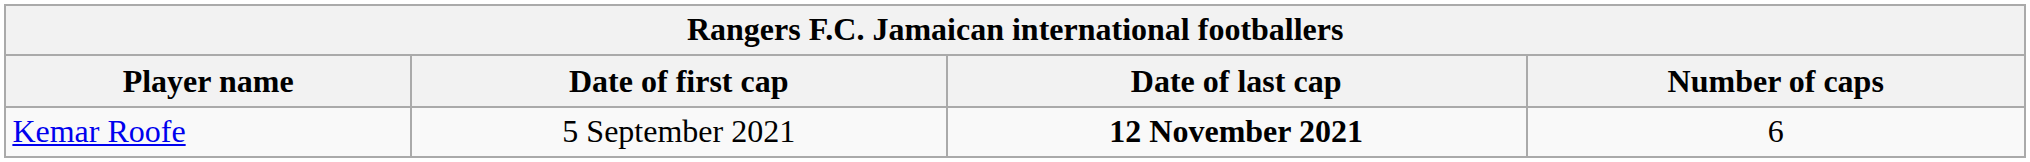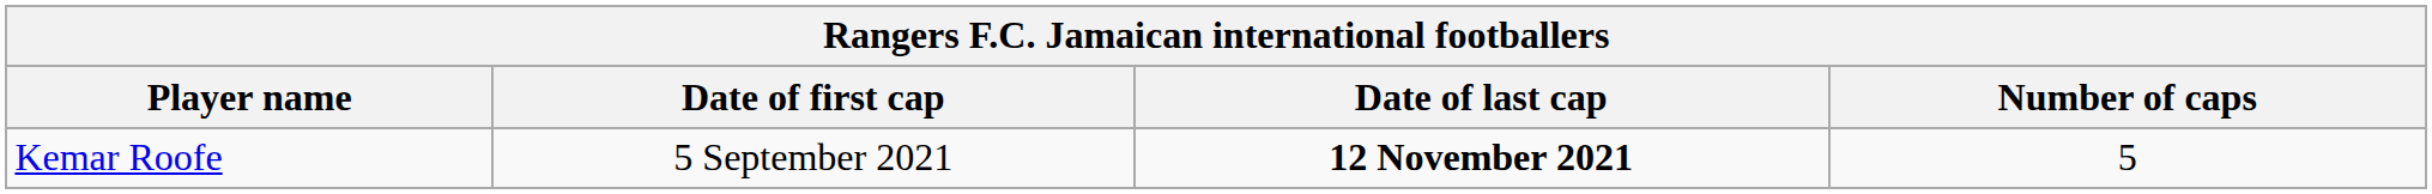Kemar Roofe | Number of caps: 6 -> 5
